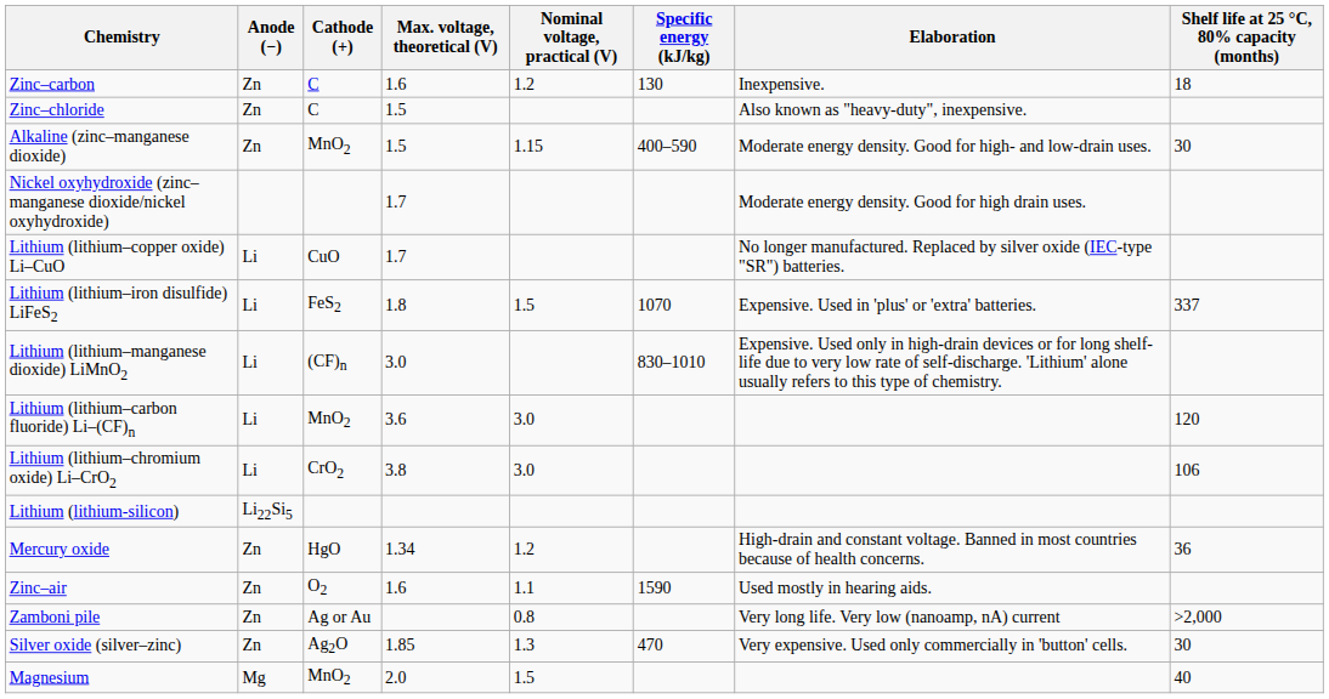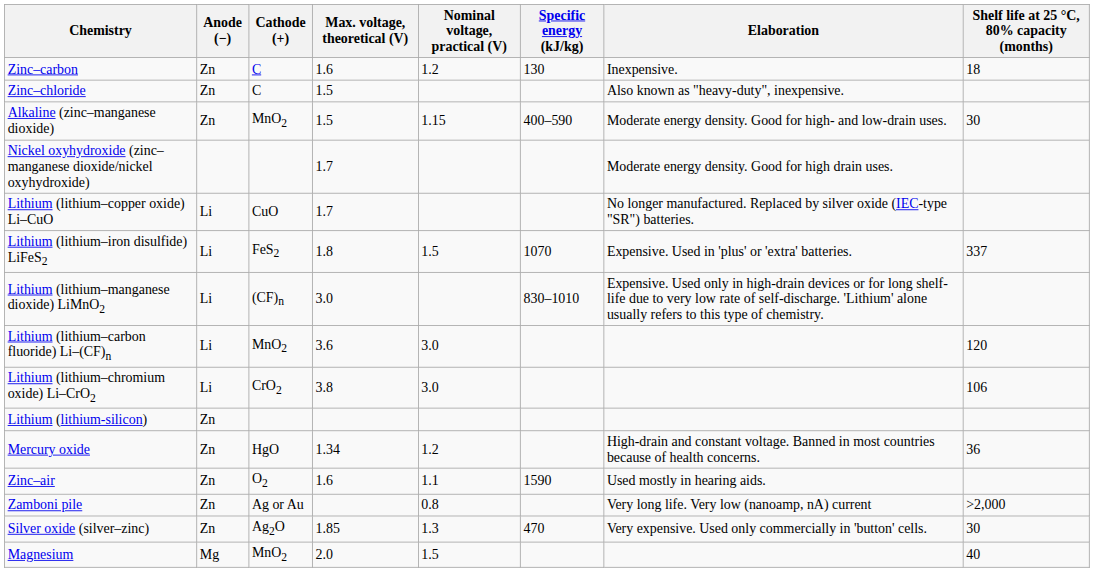Lithium (lithium-silicon) | Anode (−): Li22Si5 -> Zn
